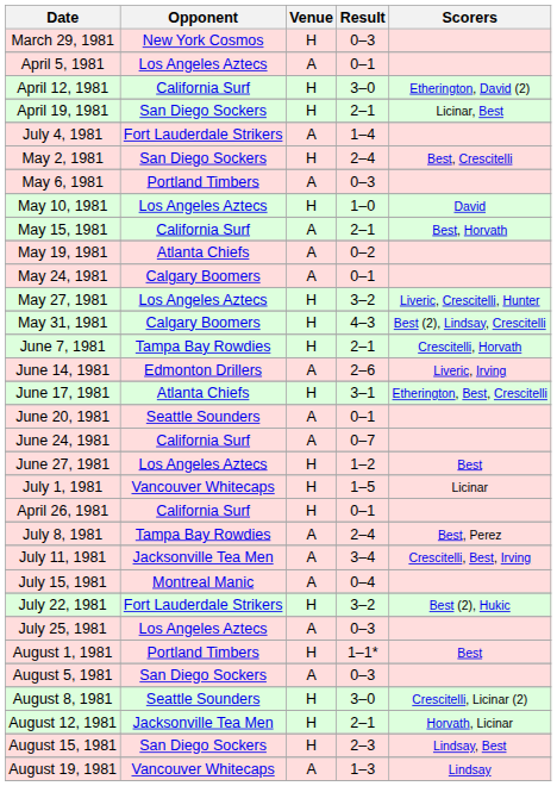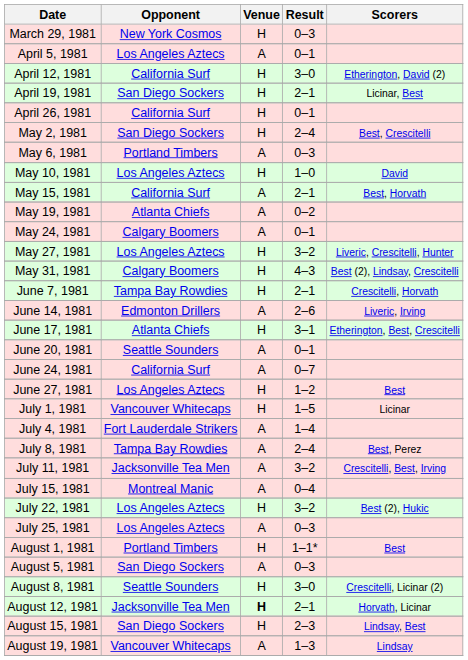rows swapped: April 26, 1981 <-> July 4, 1981
July 11, 1981 | Result: 3–4 -> 3–2
July 22, 1981 | Opponent: Fort Lauderdale Strikers -> Los Angeles Aztecs
August 12, 1981 | Venue: normal -> bold
